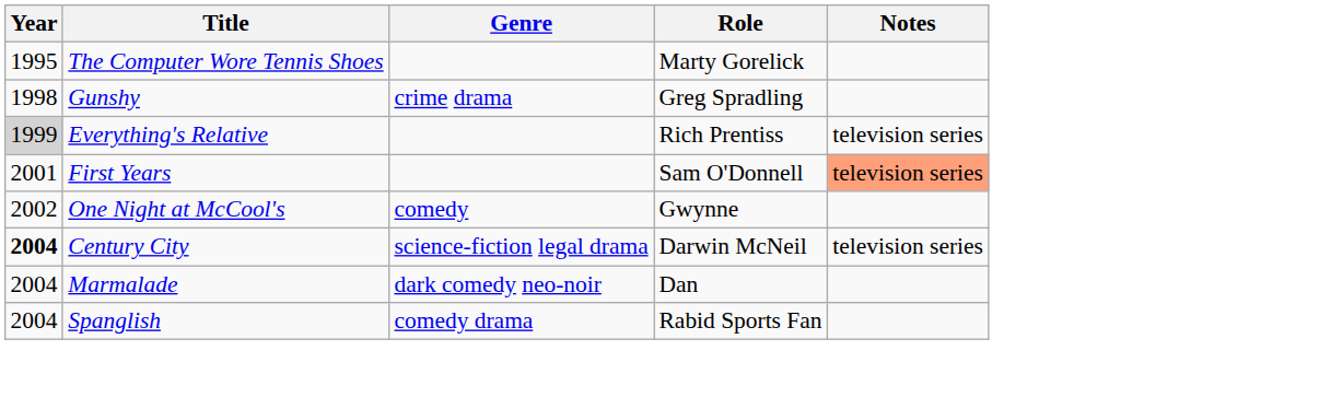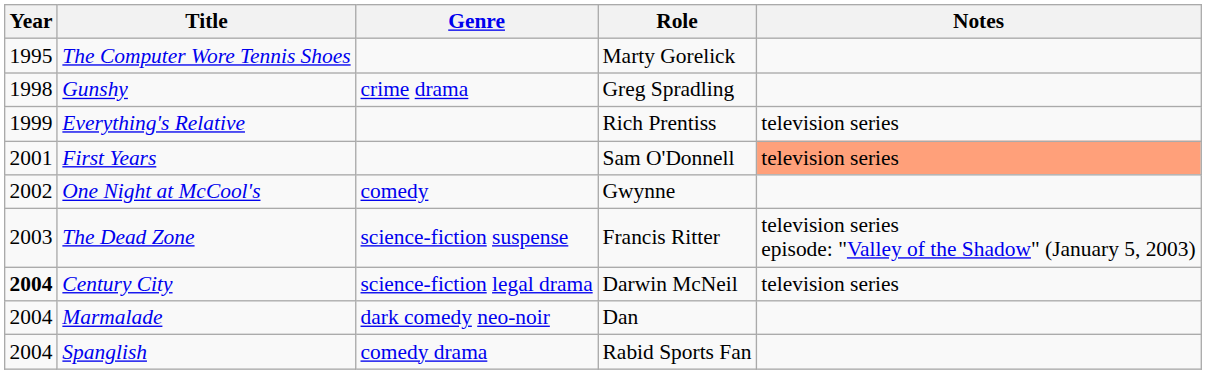Everything's Relative | Year: lightgrey background -> no background
+ row: 2003 | The Dead Zone | science-fiction suspense | Francis Ritter | television series episode: "Valley of the Shadow" (January 5, 2003)
